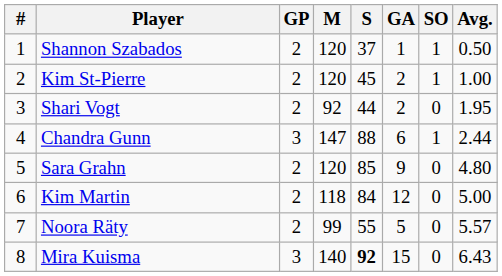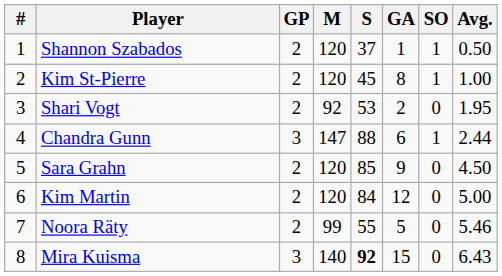Kim St-Pierre | GA: 2 -> 8
Shari Vogt | S: 44 -> 53
Sara Grahn | Avg.: 4.80 -> 4.50
Kim Martin | M: 118 -> 120
Noora Räty | Avg.: 5.57 -> 5.46
